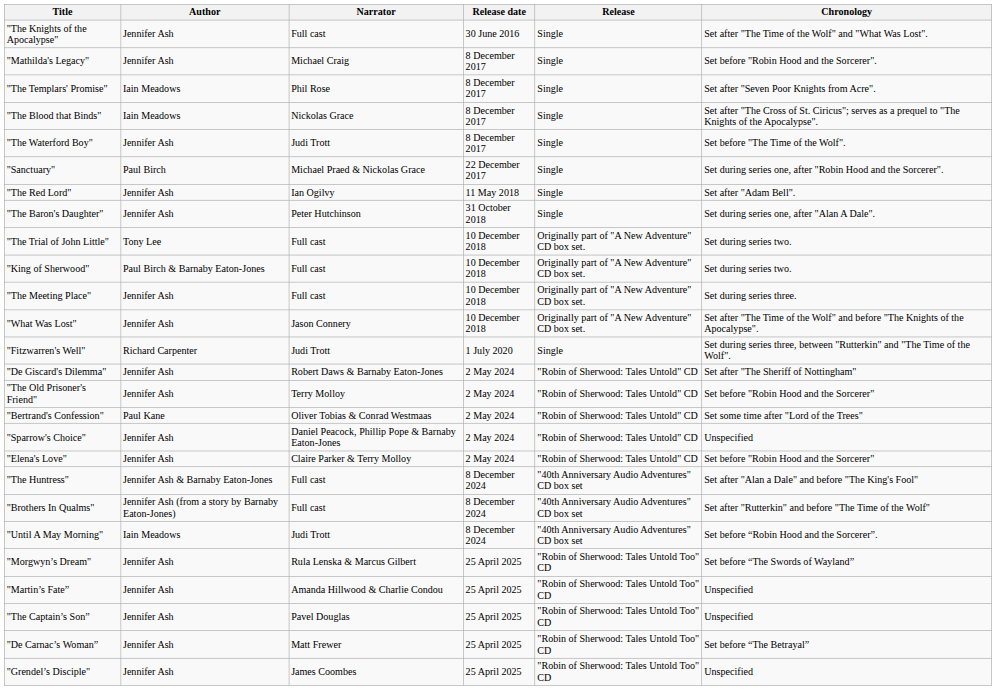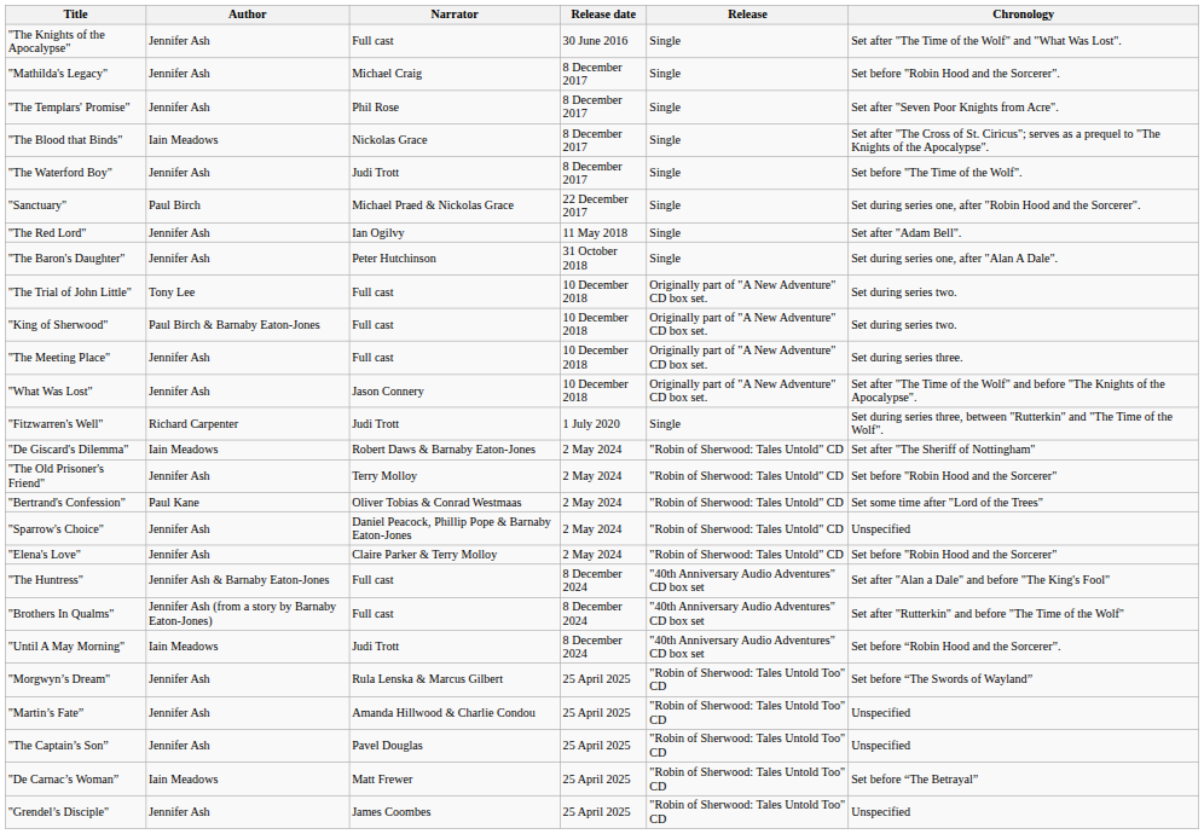"The Templars' Promise" | Author: Iain Meadows -> Jennifer Ash
"De Giscard's Dilemma" | Author: Jennifer Ash -> Iain Meadows
"De Carnac’s Woman” | Author: Jennifer Ash -> Iain Meadows
